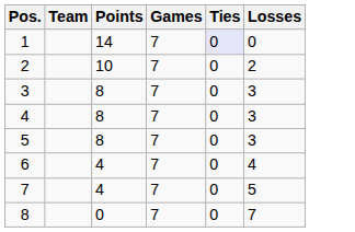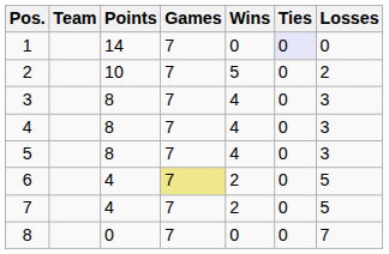+ column: Wins | 0 | 5 | 4 | 4 | 4 | 2 | 2 | 0
6 | Games: no background -> khaki background
6 | Losses: 4 -> 5
